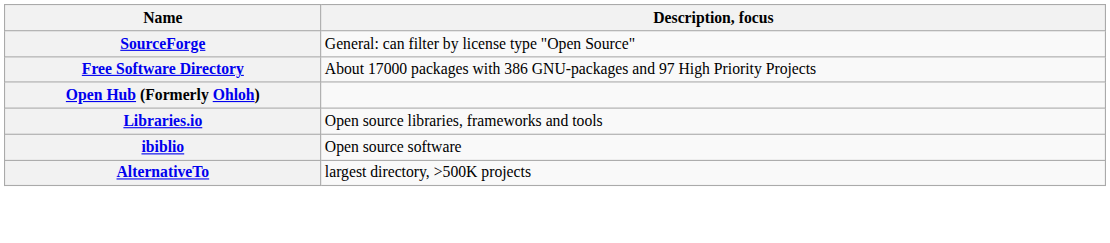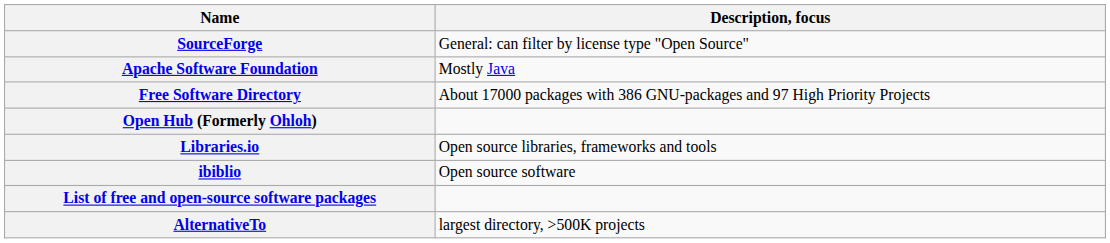+ row: Apache Software Foundation | Mostly Java
+ row: List of free and open-source software packages
